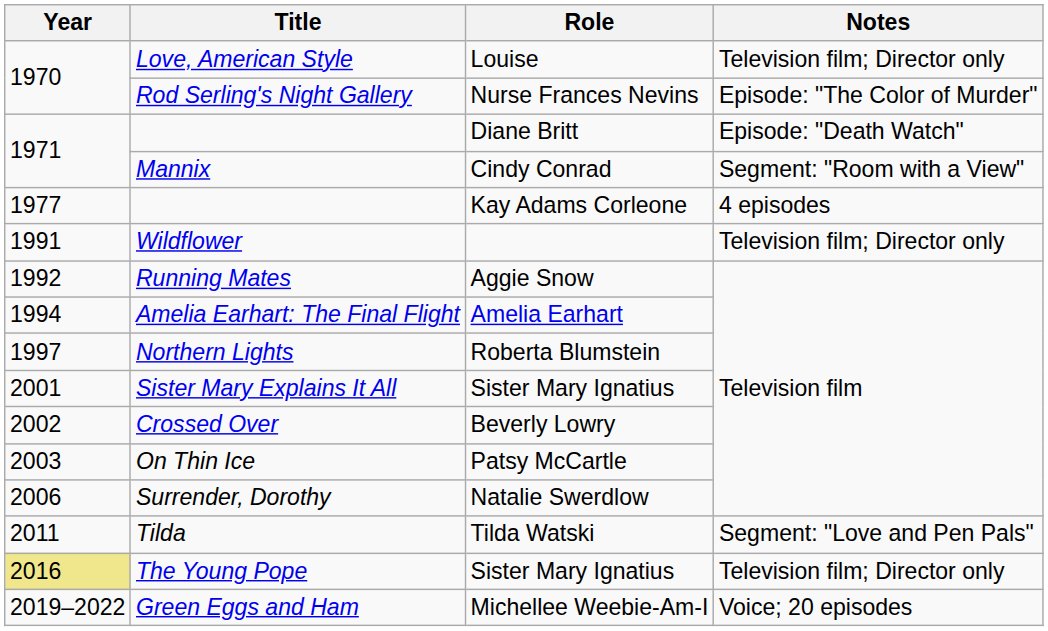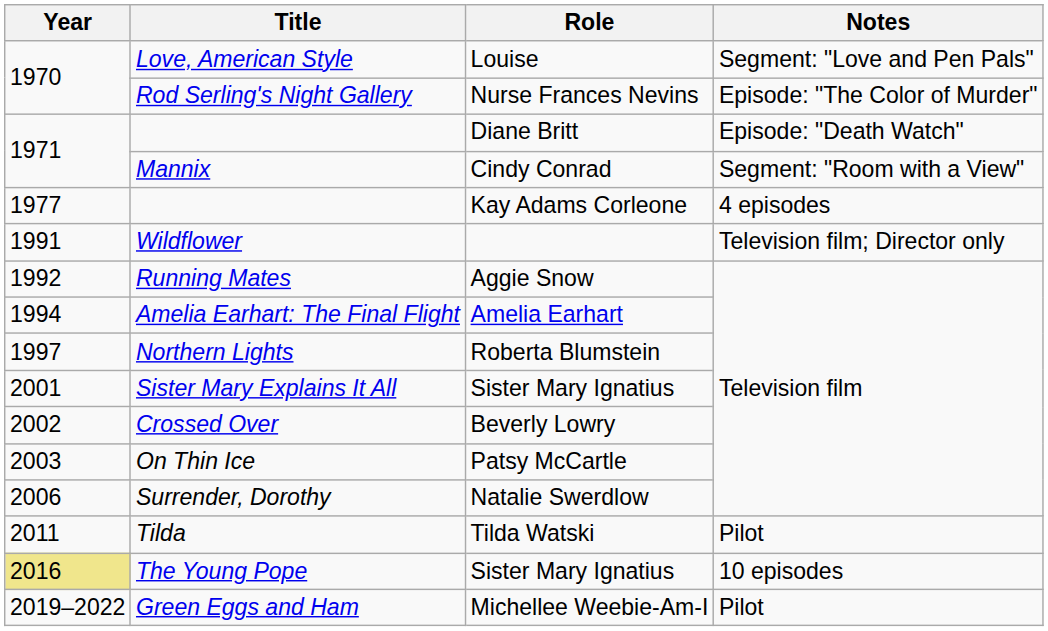Love, American Style | Notes: Television film; Director only -> Segment: "Love and Pen Pals"
Tilda | Notes: Segment: "Love and Pen Pals" -> Pilot
The Young Pope | Notes: Television film; Director only -> 10 episodes
Green Eggs and Ham | Notes: Voice; 20 episodes -> Pilot
